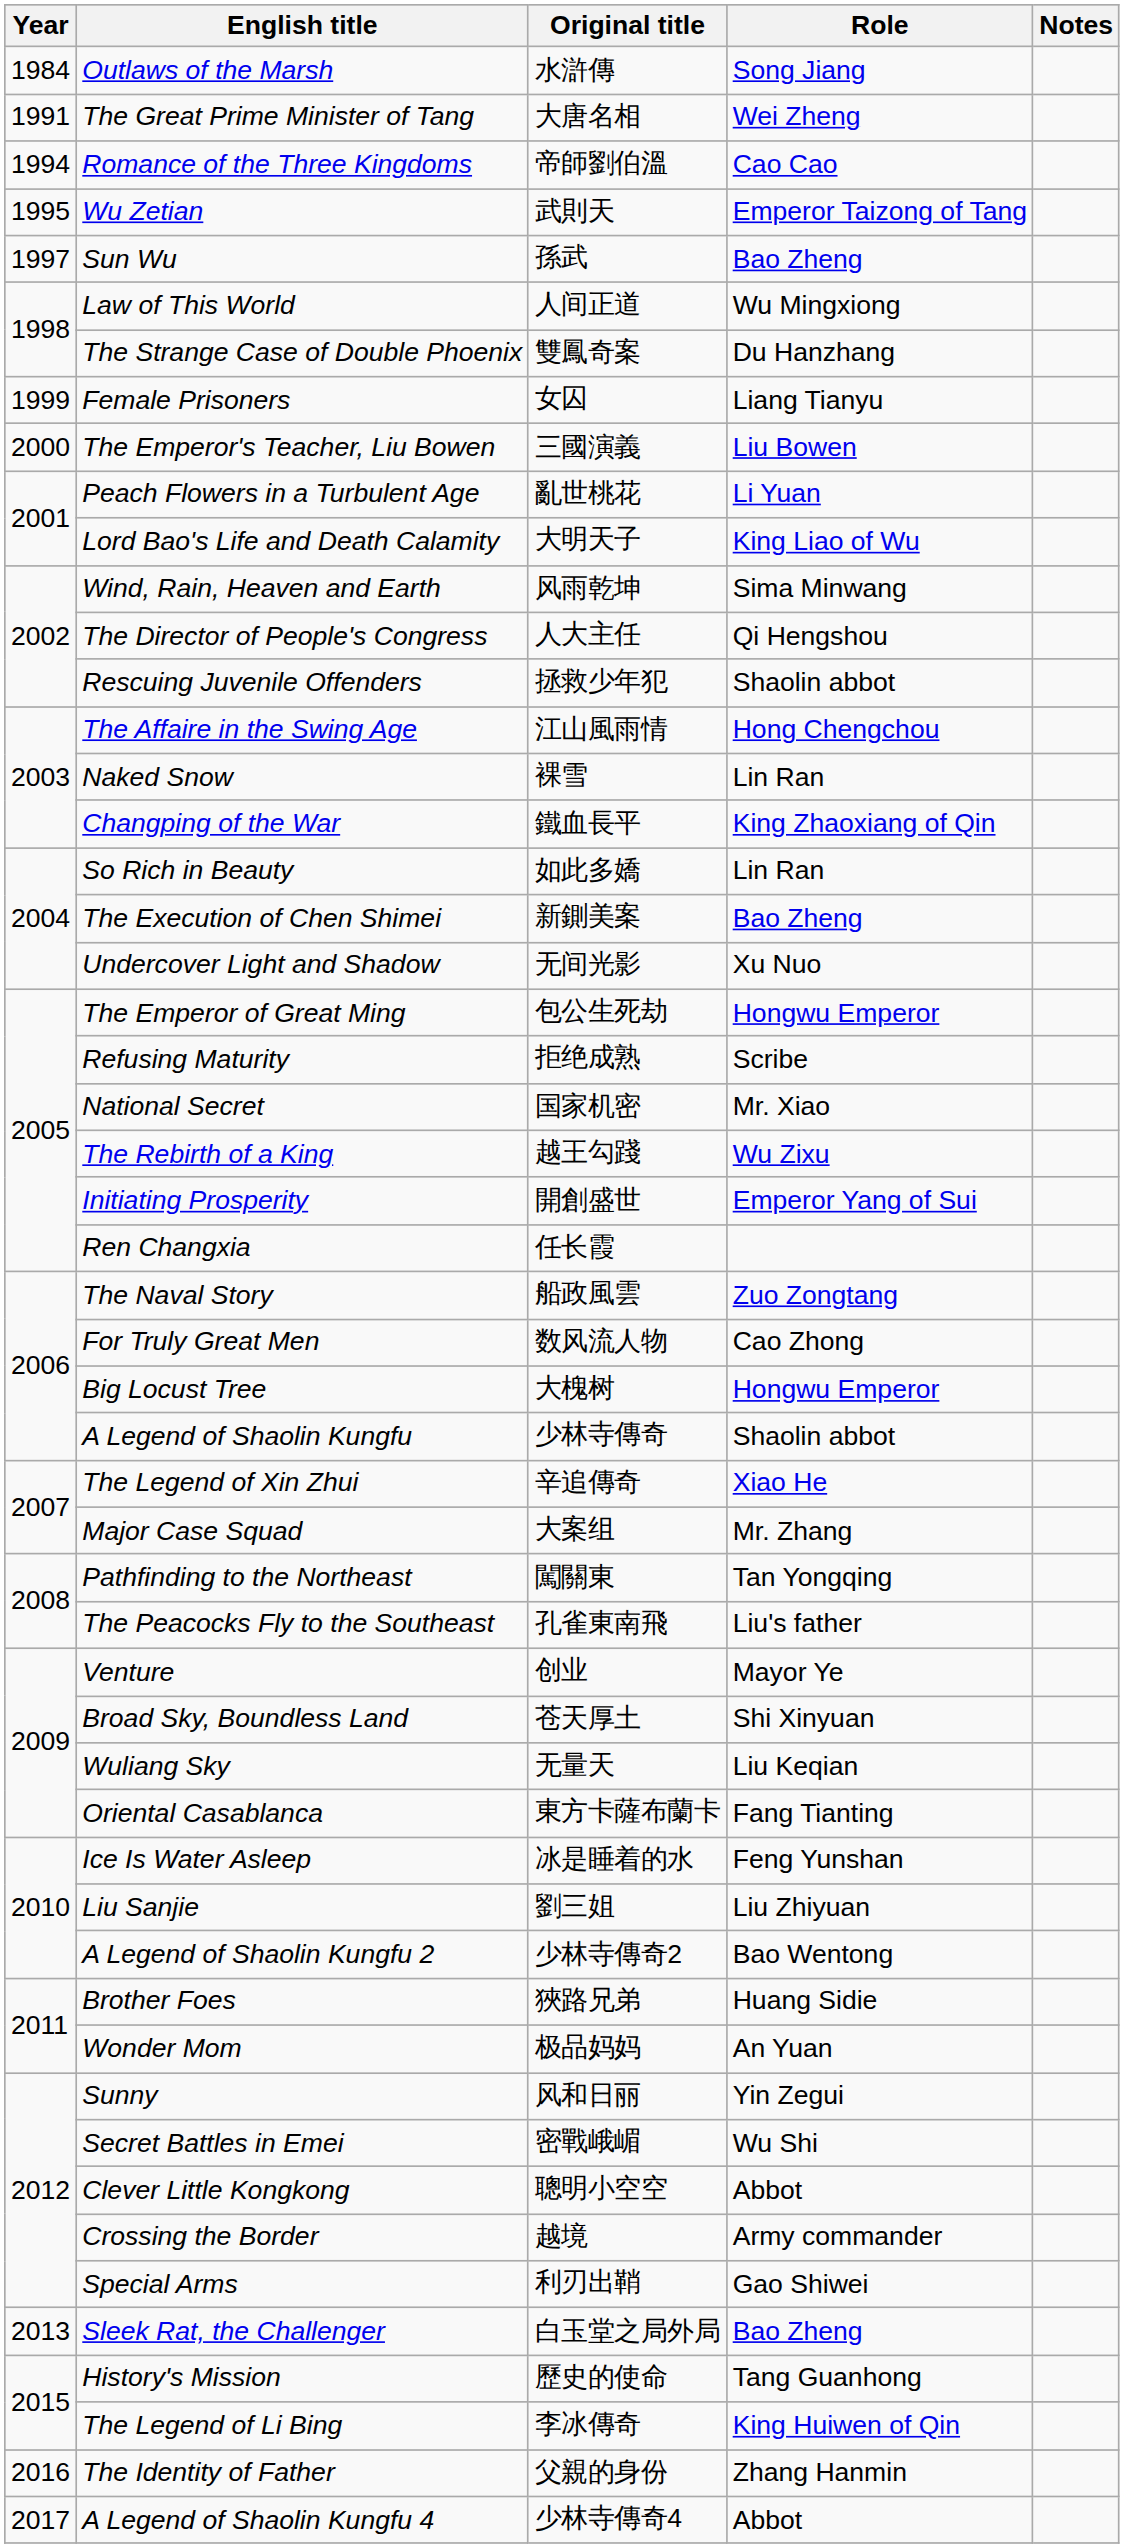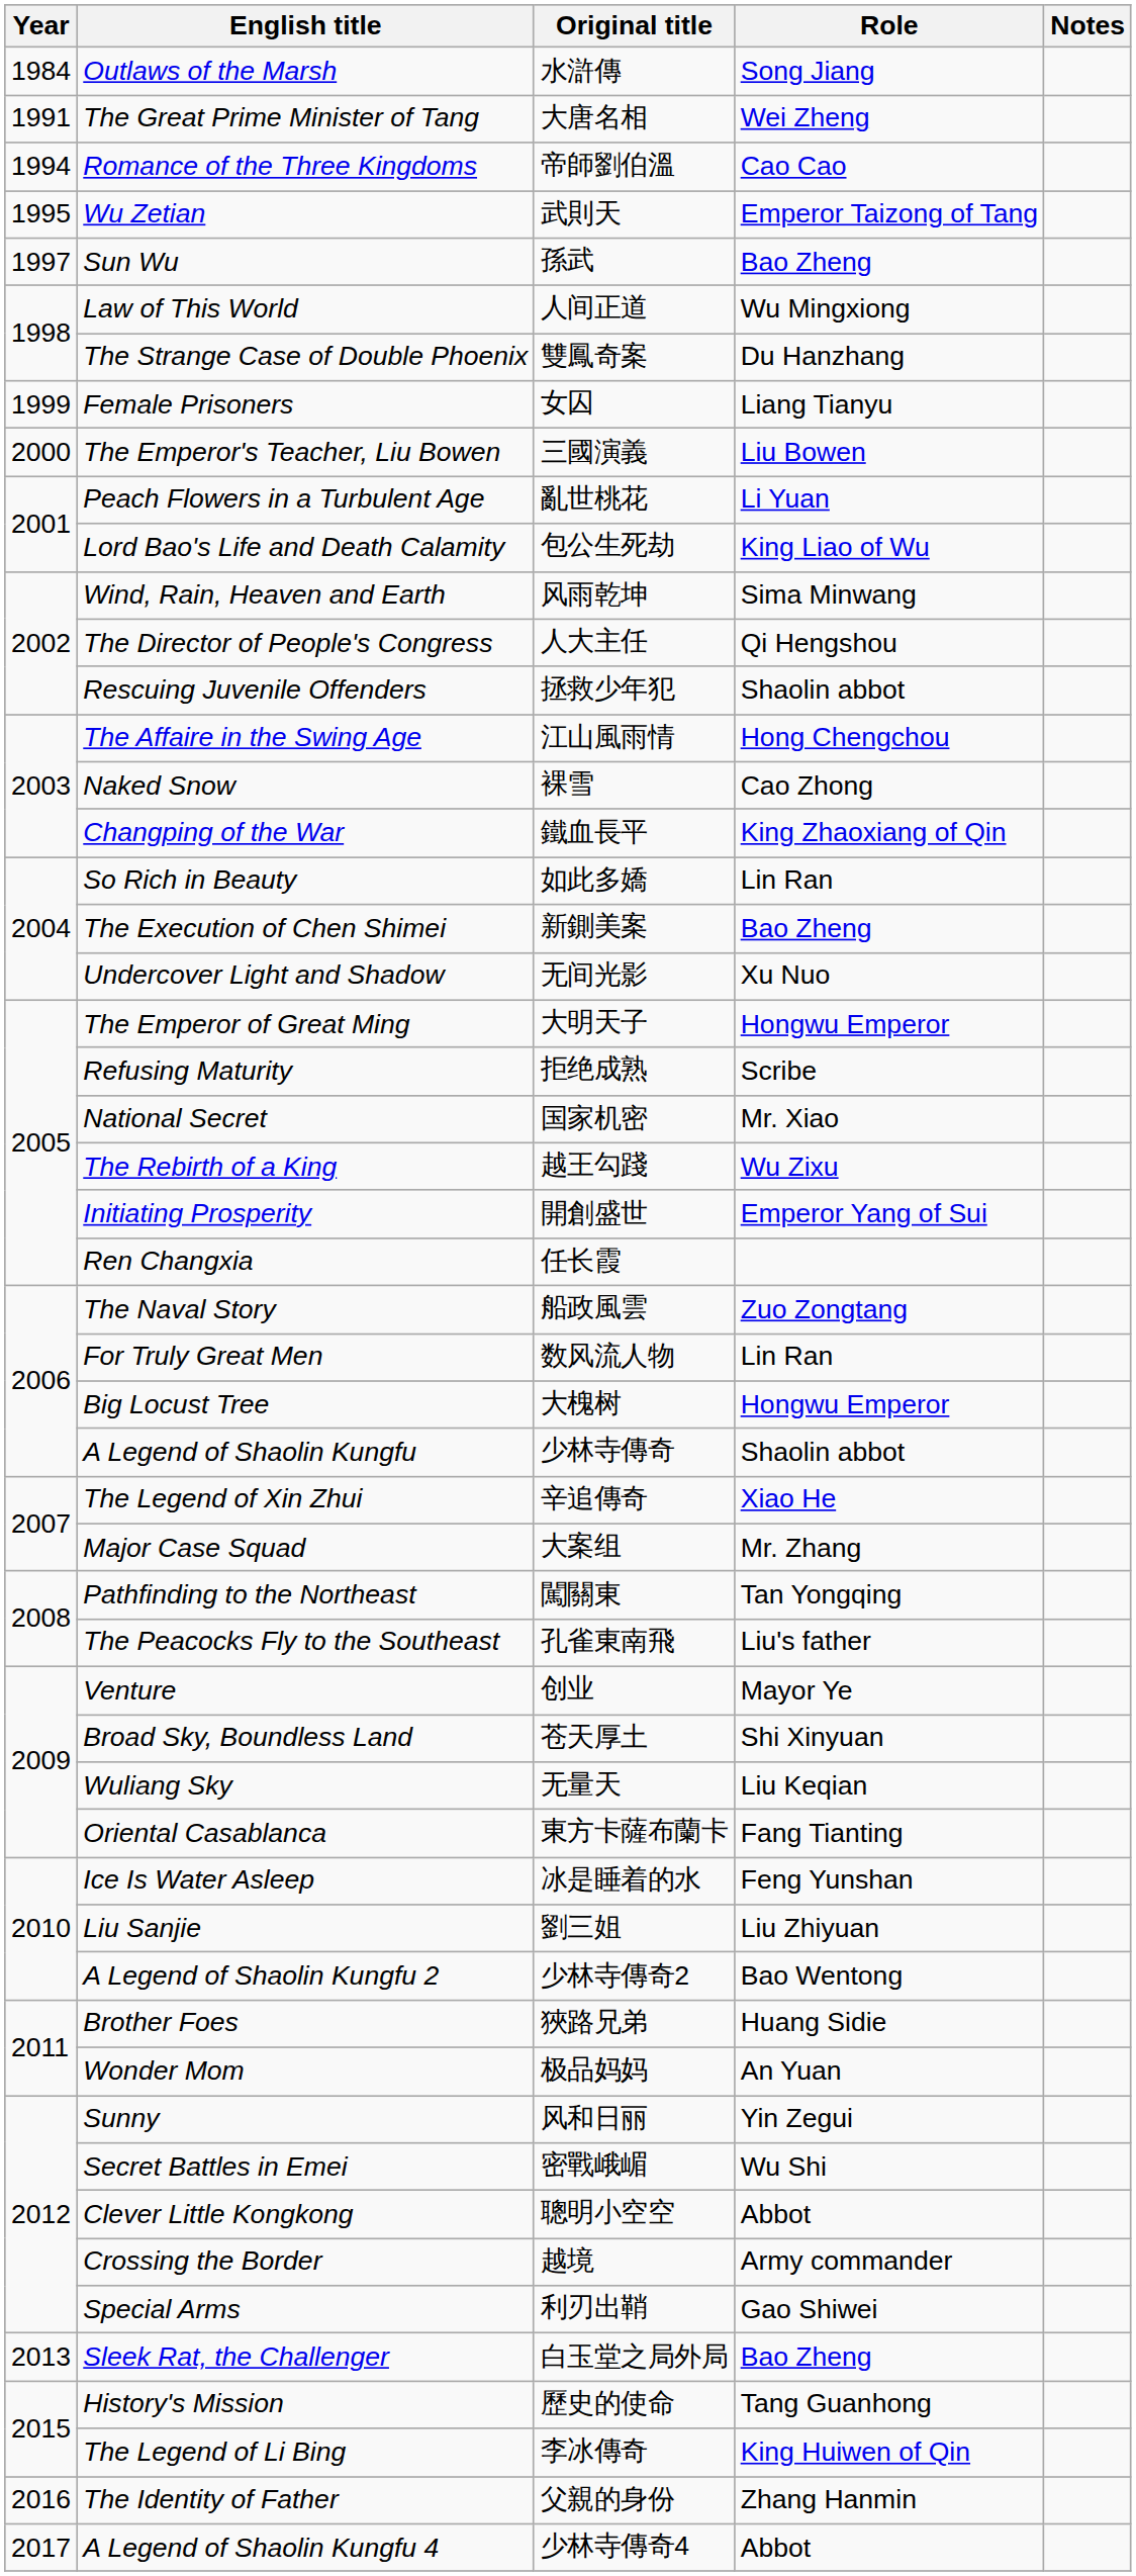Lord Bao's Life and Death Calamity | Original title: 大明天子 -> 包公生死劫
Naked Snow | Role: Lin Ran -> Cao Zhong
The Emperor of Great Ming | Original title: 包公生死劫 -> 大明天子
For Truly Great Men | Role: Cao Zhong -> Lin Ran
